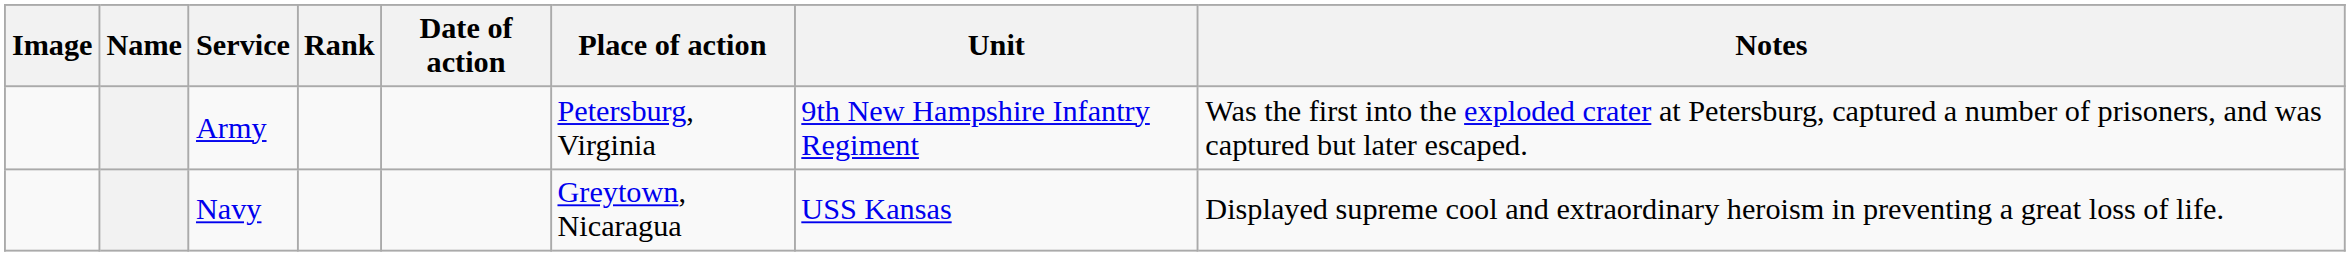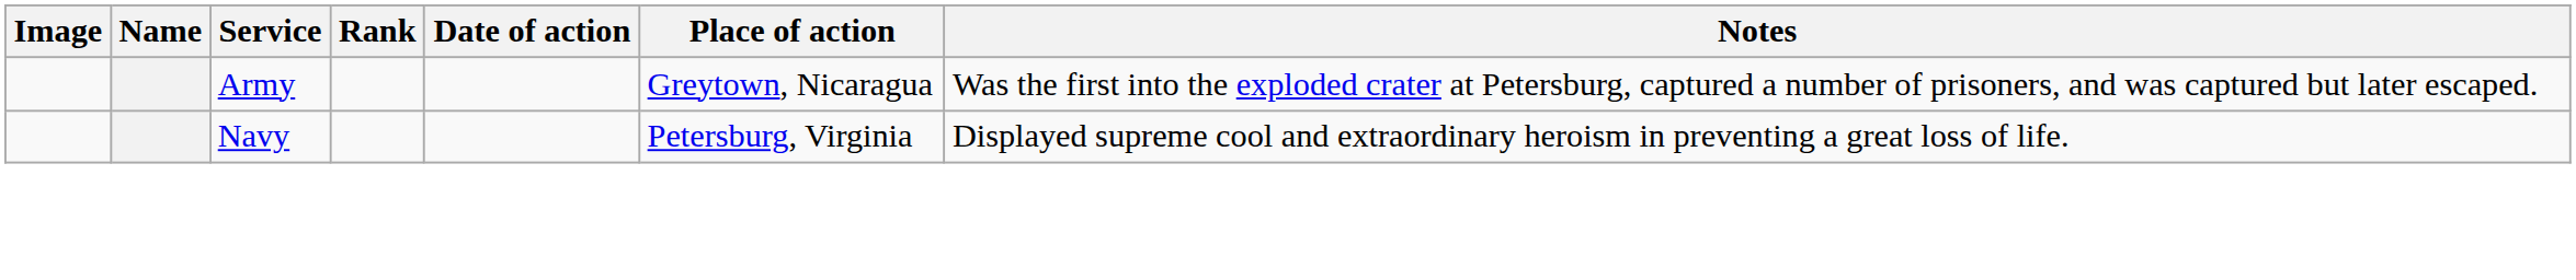- column: Unit | 9th New Hampshire Infantry Regiment | USS Kansas
Army | Place of action: Petersburg, Virginia -> Greytown, Nicaragua
Navy | Place of action: Greytown, Nicaragua -> Petersburg, Virginia
